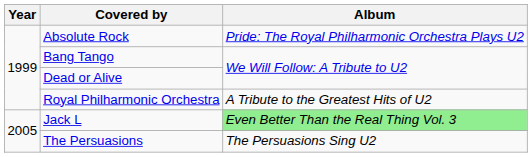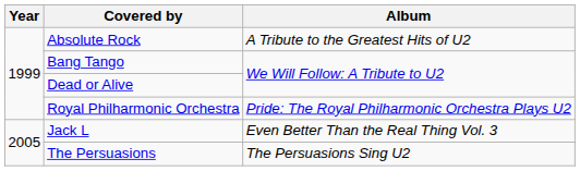Absolute Rock | Album: Pride: The Royal Philharmonic Orchestra Plays U2 -> A Tribute to the Greatest Hits of U2
Royal Philharmonic Orchestra | Album: A Tribute to the Greatest Hits of U2 -> Pride: The Royal Philharmonic Orchestra Plays U2
Jack L | Album: lightgreen background -> no background
